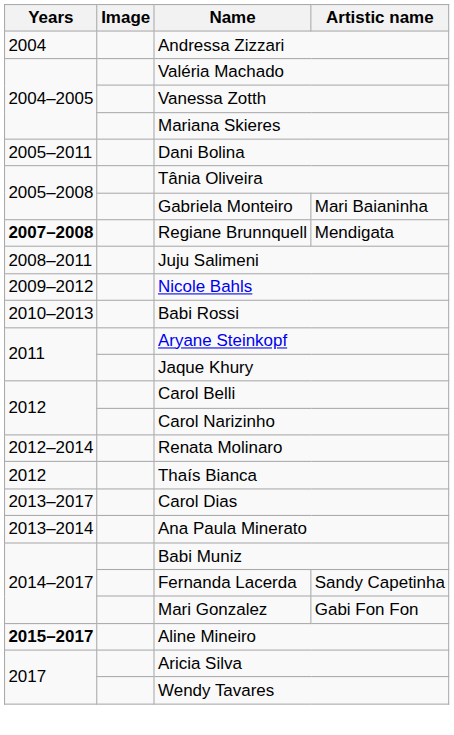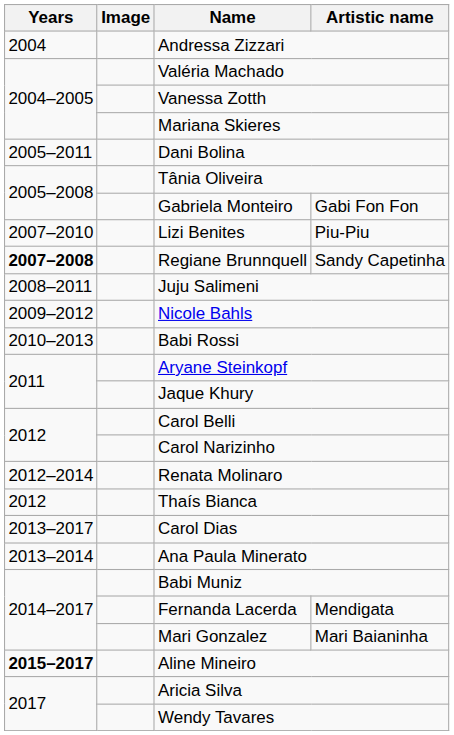Gabriela Monteiro | Artistic name: Mari Baianinha -> Gabi Fon Fon
+ row: 2007–2010 | Lizi Benites | Piu-Piu
Regiane Brunnquell | Artistic name: Mendigata -> Sandy Capetinha
Fernanda Lacerda | Artistic name: Sandy Capetinha -> Mendigata
Mari Gonzalez | Artistic name: Gabi Fon Fon -> Mari Baianinha
